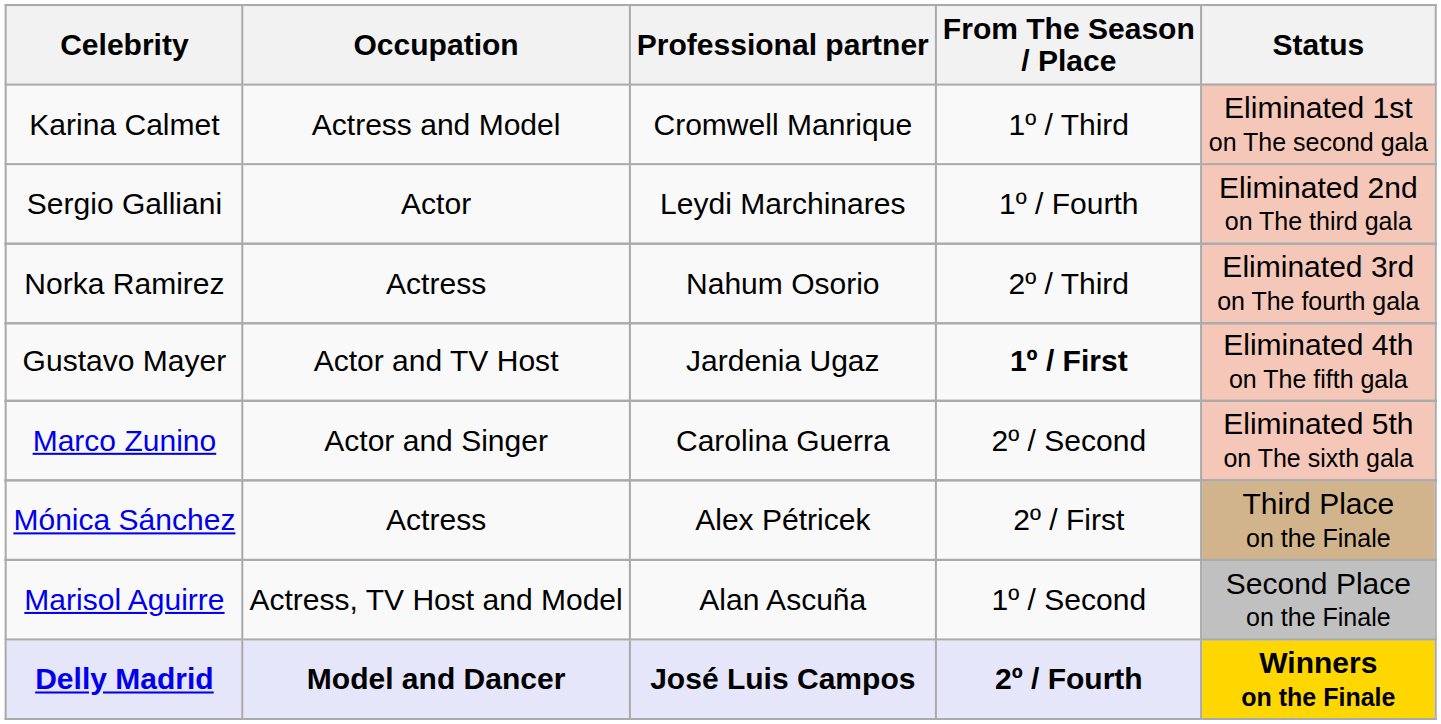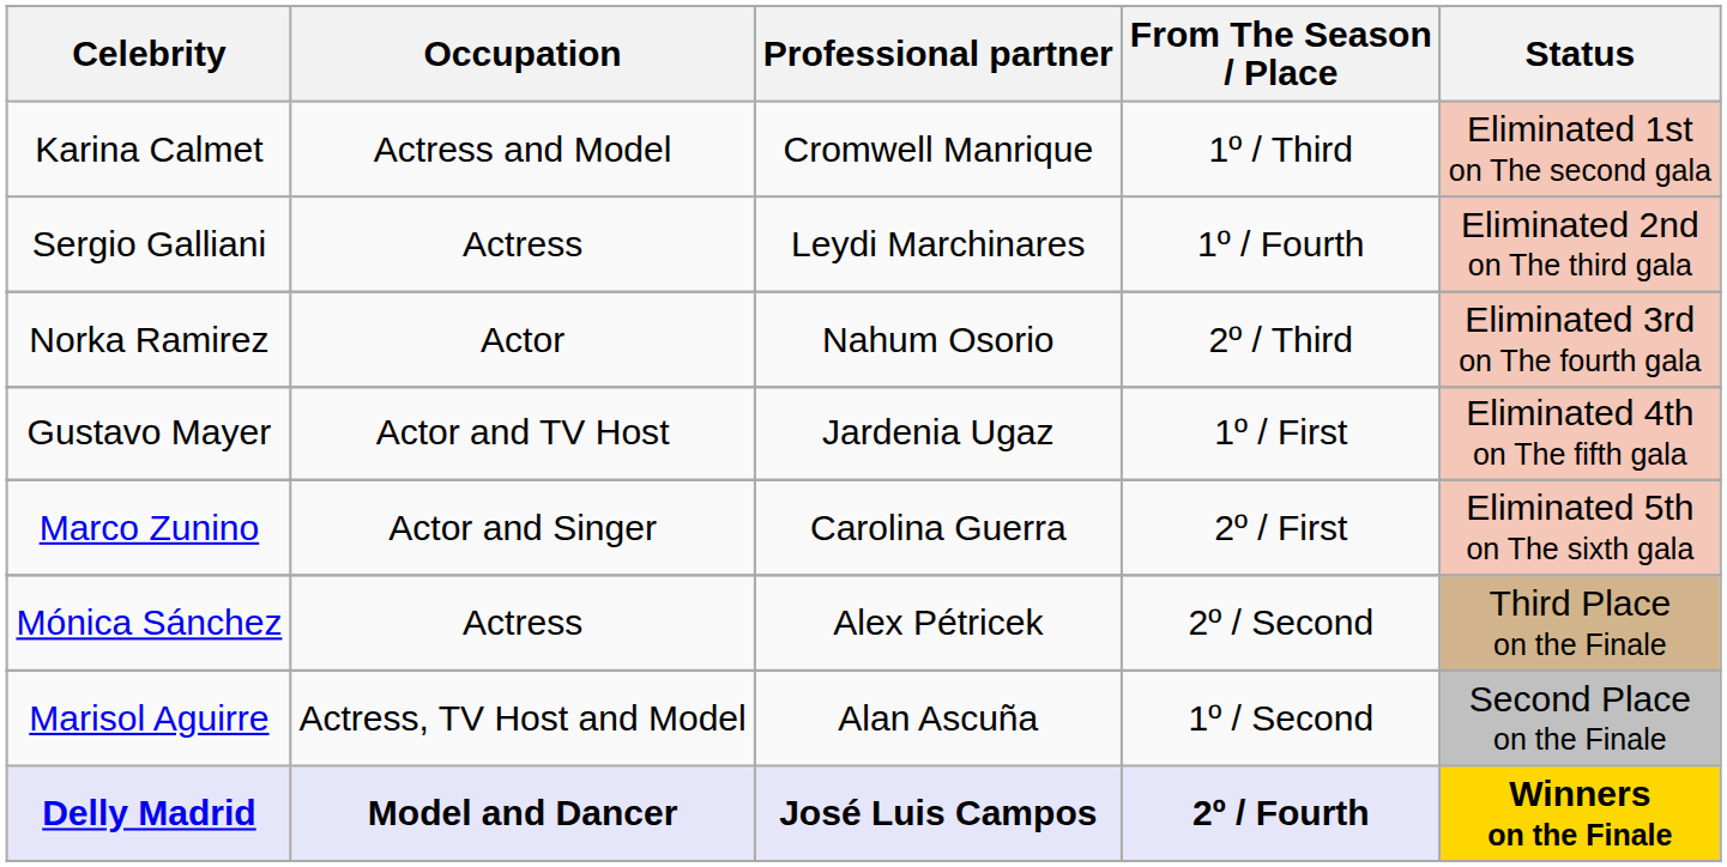Sergio Galliani | Occupation: Actor -> Actress
Norka Ramirez | Occupation: Actress -> Actor
Gustavo Mayer | From The Season / Place: bold -> normal
Marco Zunino | From The Season / Place: 2º / Second -> 2º / First
Mónica Sánchez | From The Season / Place: 2º / First -> 2º / Second
